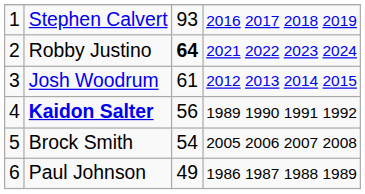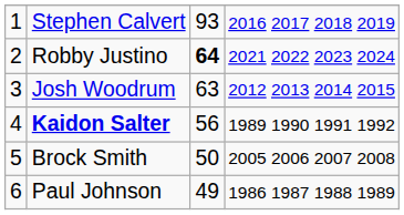Josh Woodrum | column 3: 61 -> 63
Brock Smith | column 3: 54 -> 50
